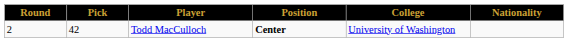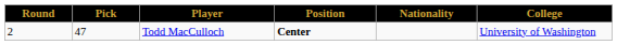columns swapped: Nationality <-> College
Todd MacCulloch | Pick: 42 -> 47
